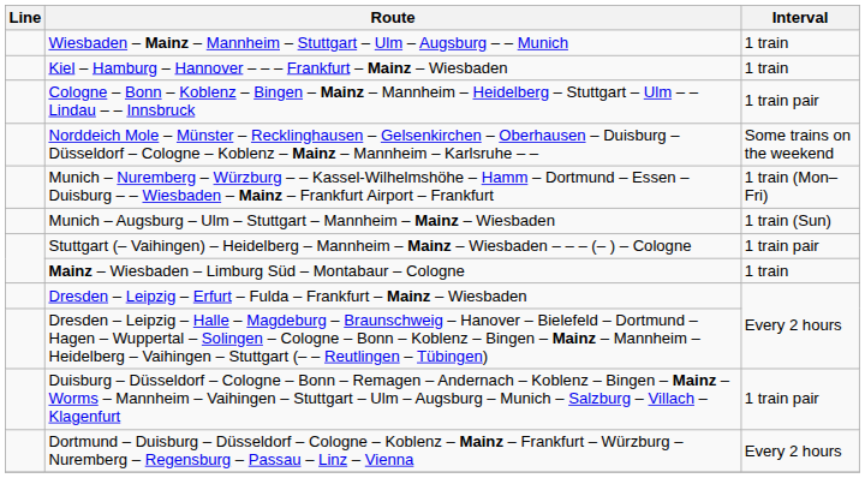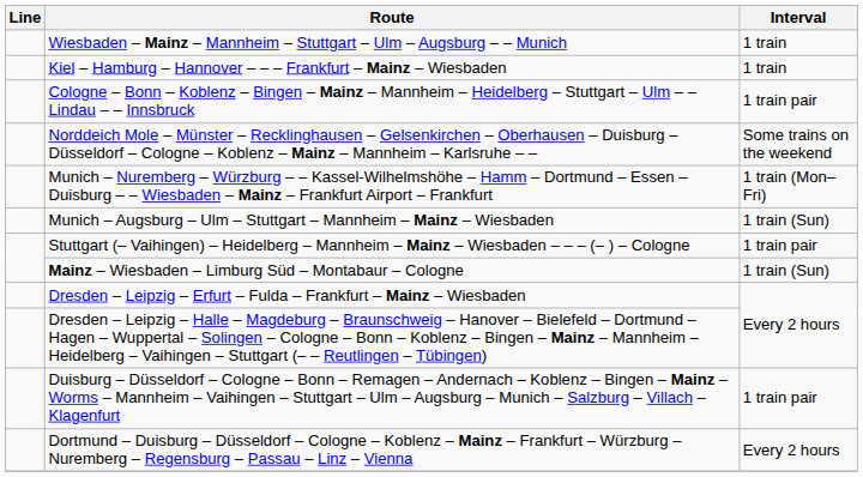Mainz – Wiesbaden – Limburg Süd – Montabaur – Cologne | Interval: 1 train -> 1 train (Sun)
